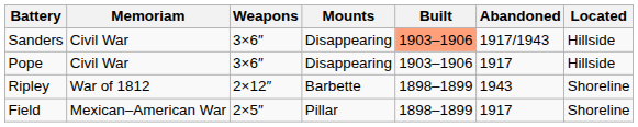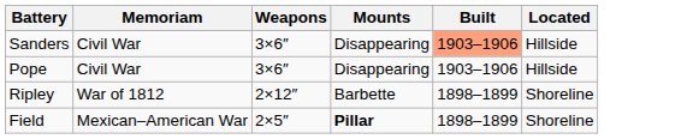- column: Abandoned | 1917/1943 | 1917 | 1943 | 1917
Field | Mounts: normal -> bold
